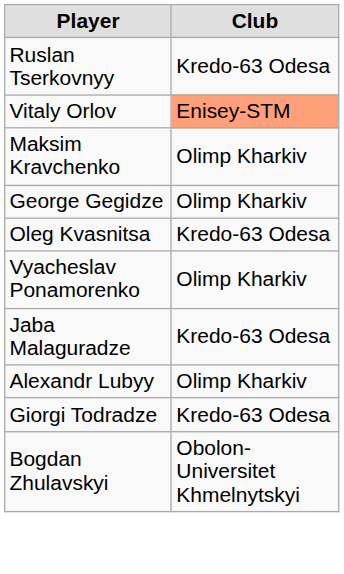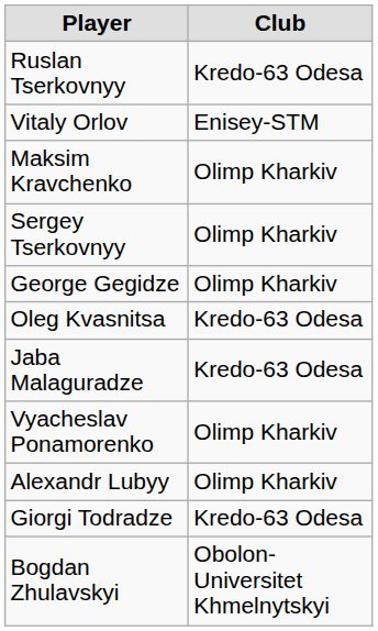Vitaly Orlov | Club: lightsalmon background -> no background
+ row: Sergey Tserkovnyy | Olimp Kharkiv
rows swapped: Jaba Malaguradze <-> Vyacheslav Ponamorenko
